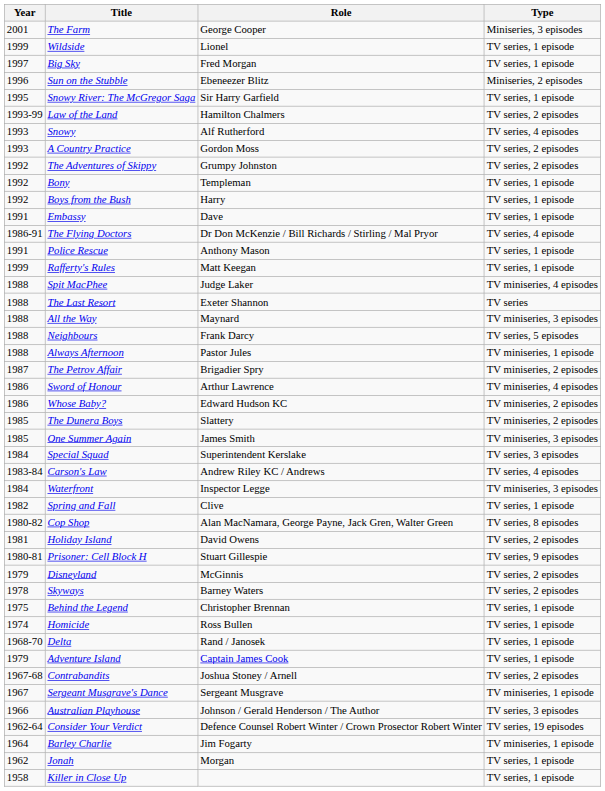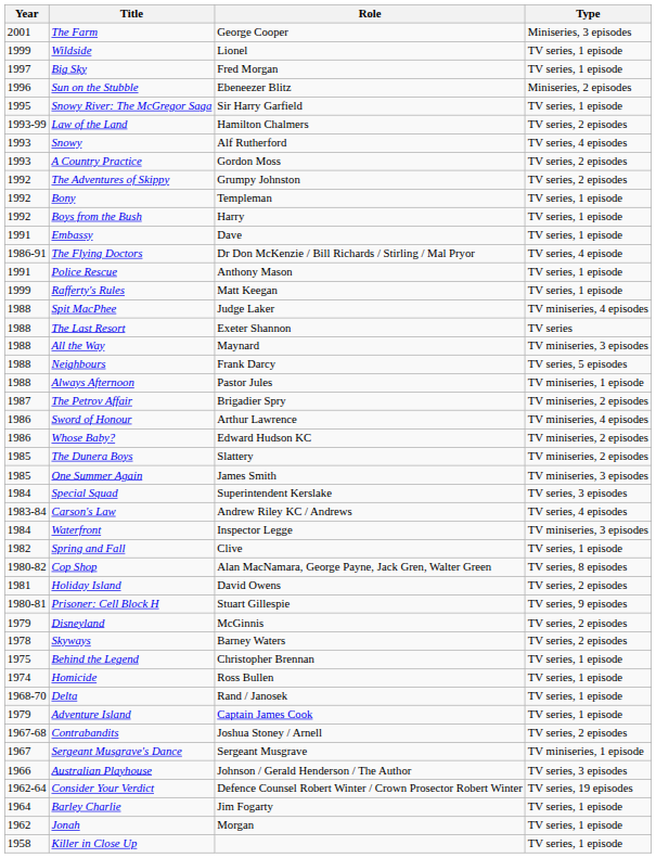Barley Charlie | Type: TV miniseries, 1 episode -> TV series, 1 episode
